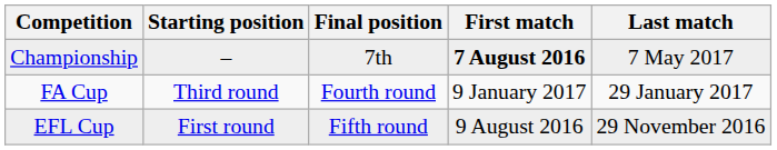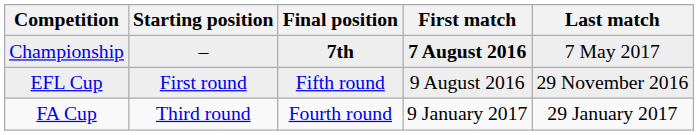Championship | Final position: normal -> bold
rows swapped: FA Cup <-> EFL Cup
